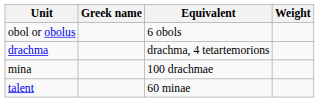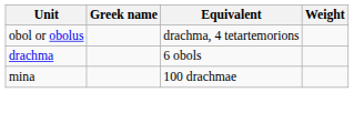obol or obolus | Equivalent: 6 obols -> drachma, 4 tetartemorions
drachma | Equivalent: drachma, 4 tetartemorions -> 6 obols
- row: talent | 60 minae
